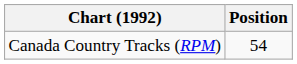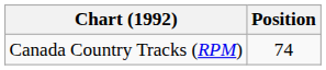Canada Country Tracks (RPM) | Position: 54 -> 74
